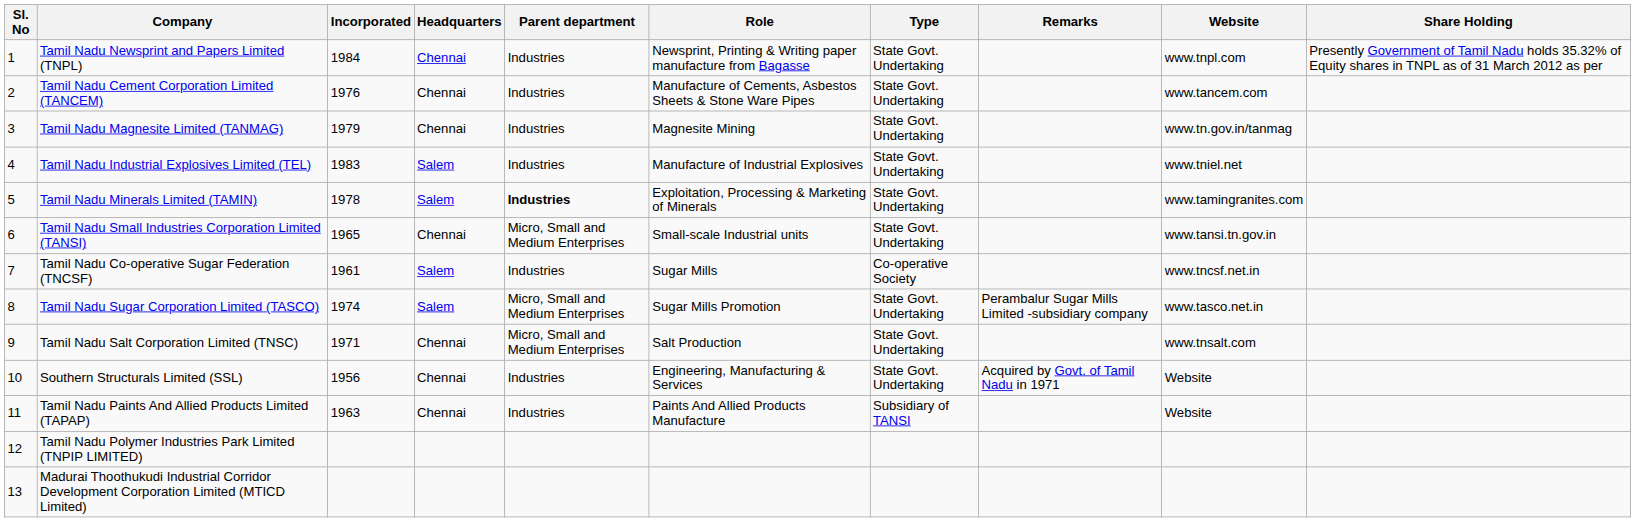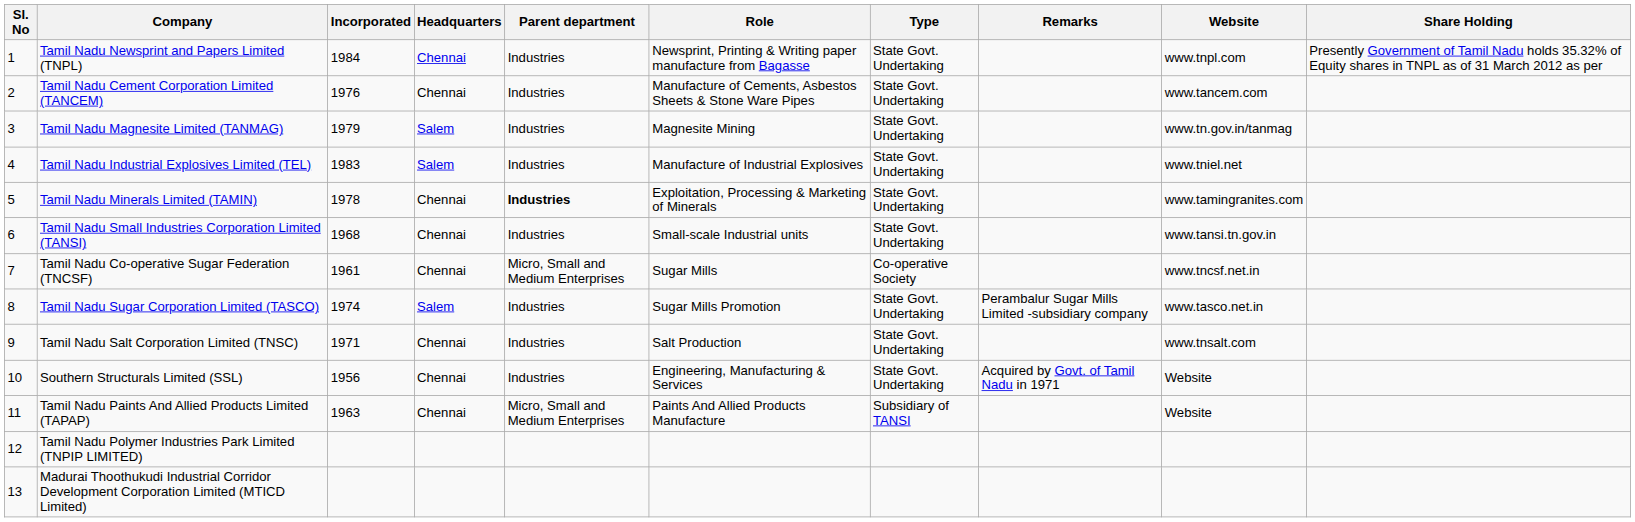Tamil Nadu Magnesite Limited (TANMAG) | Headquarters: Chennai -> Salem
Tamil Nadu Minerals Limited (TAMIN) | Headquarters: Salem -> Chennai
Tamil Nadu Small Industries Corporation Limited (TANSI) | Incorporated: 1965 -> 1968
Tamil Nadu Small Industries Corporation Limited (TANSI) | Parent department: Micro, Small and Medium Enterprises -> Industries
Tamil Nadu Co-operative Sugar Federation (TNCSF) | Headquarters: Salem -> Chennai
Tamil Nadu Co-operative Sugar Federation (TNCSF) | Parent department: Industries -> Micro, Small and Medium Enterprises
Tamil Nadu Sugar Corporation Limited (TASCO) | Parent department: Micro, Small and Medium Enterprises -> Industries
Tamil Nadu Salt Corporation Limited (TNSC) | Parent department: Micro, Small and Medium Enterprises -> Industries
Tamil Nadu Paints And Allied Products Limited (TAPAP) | Parent department: Industries -> Micro, Small and Medium Enterprises
